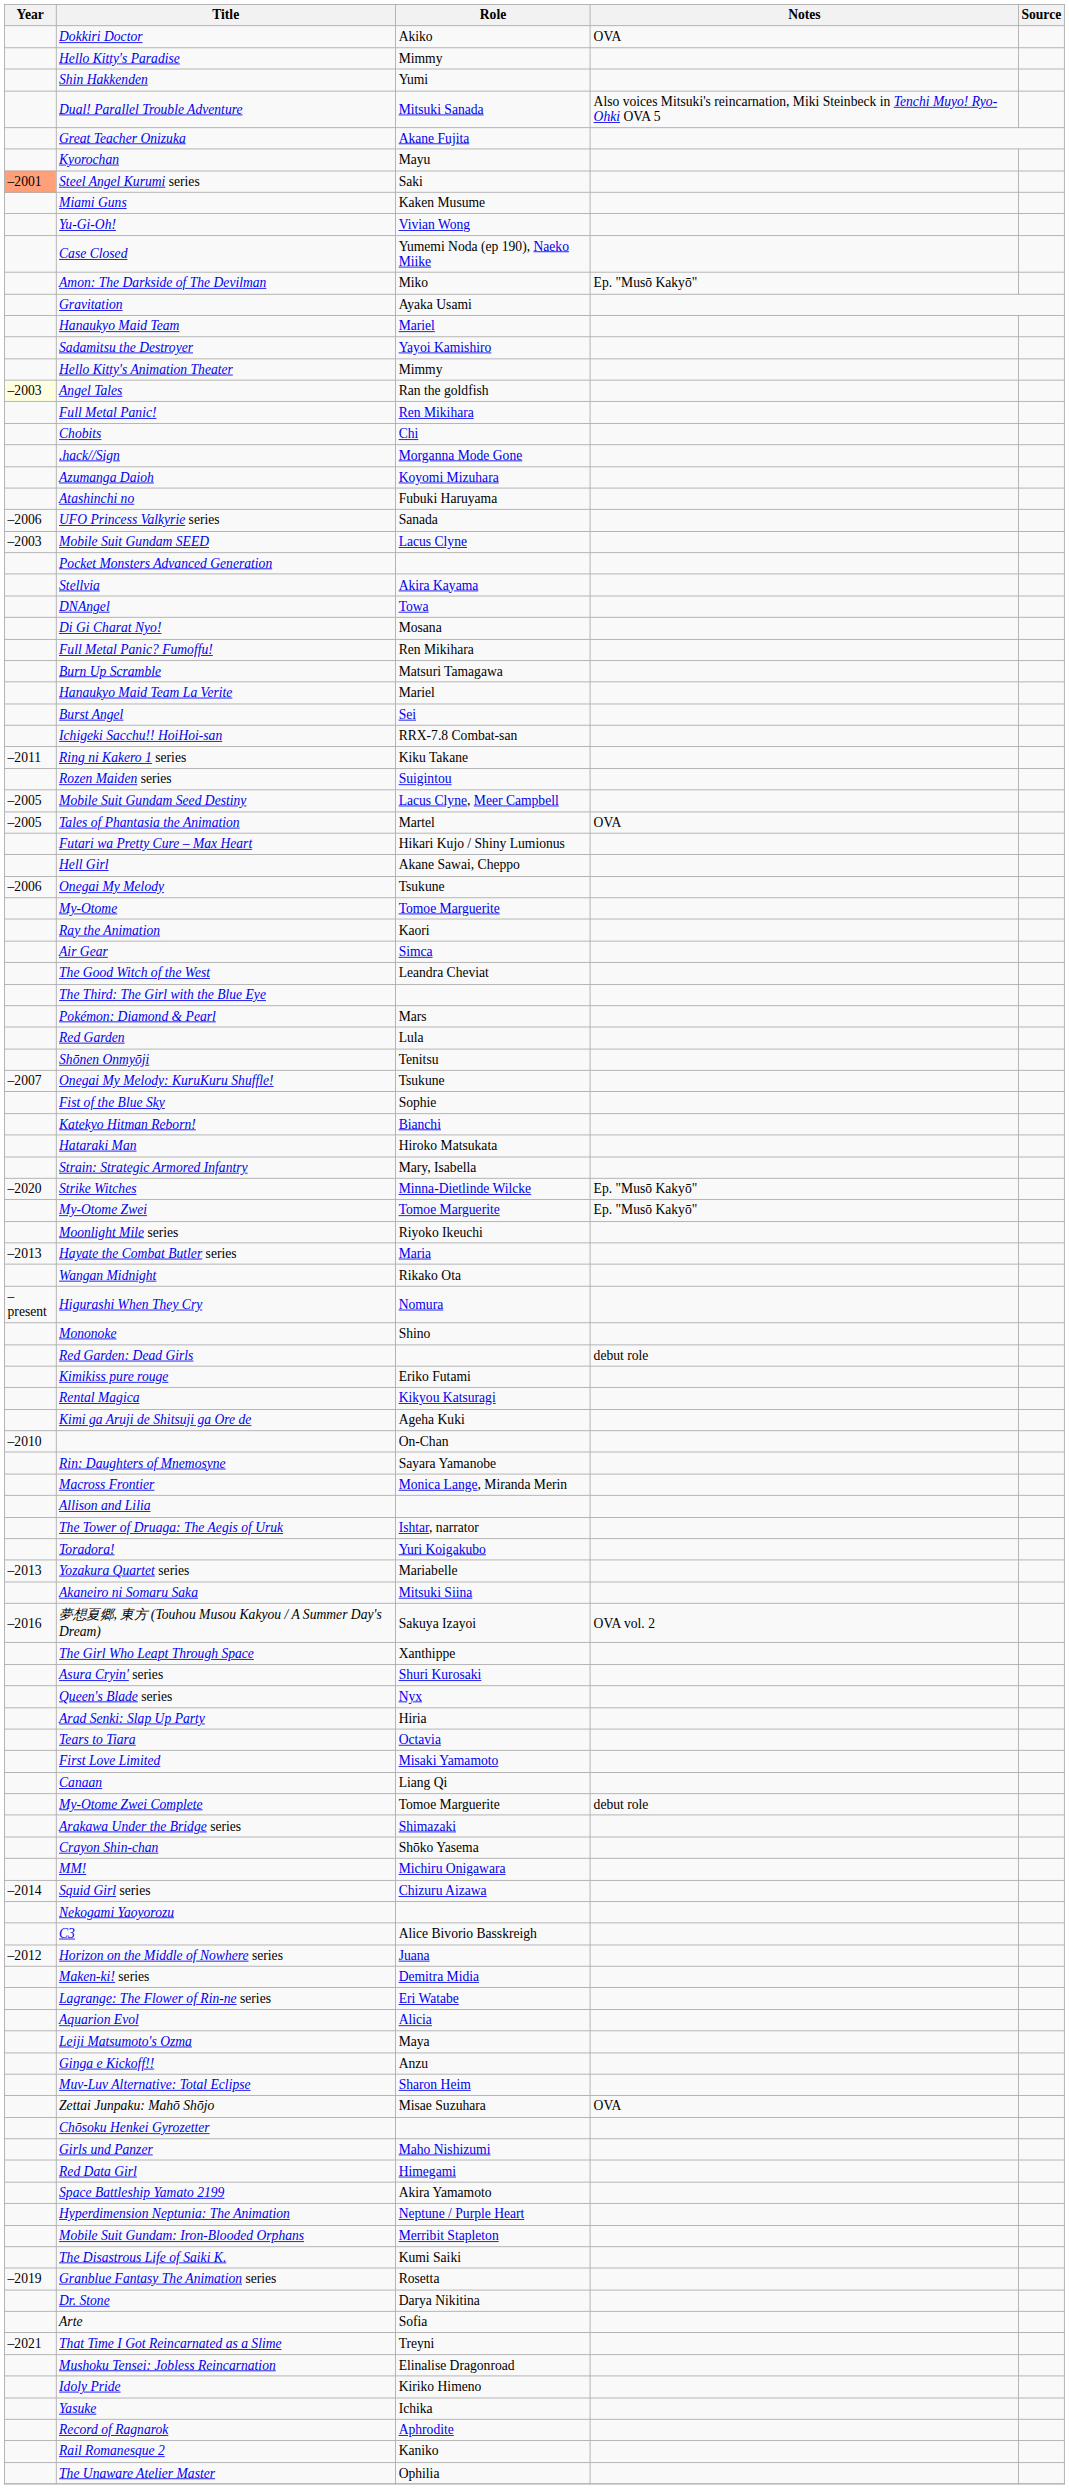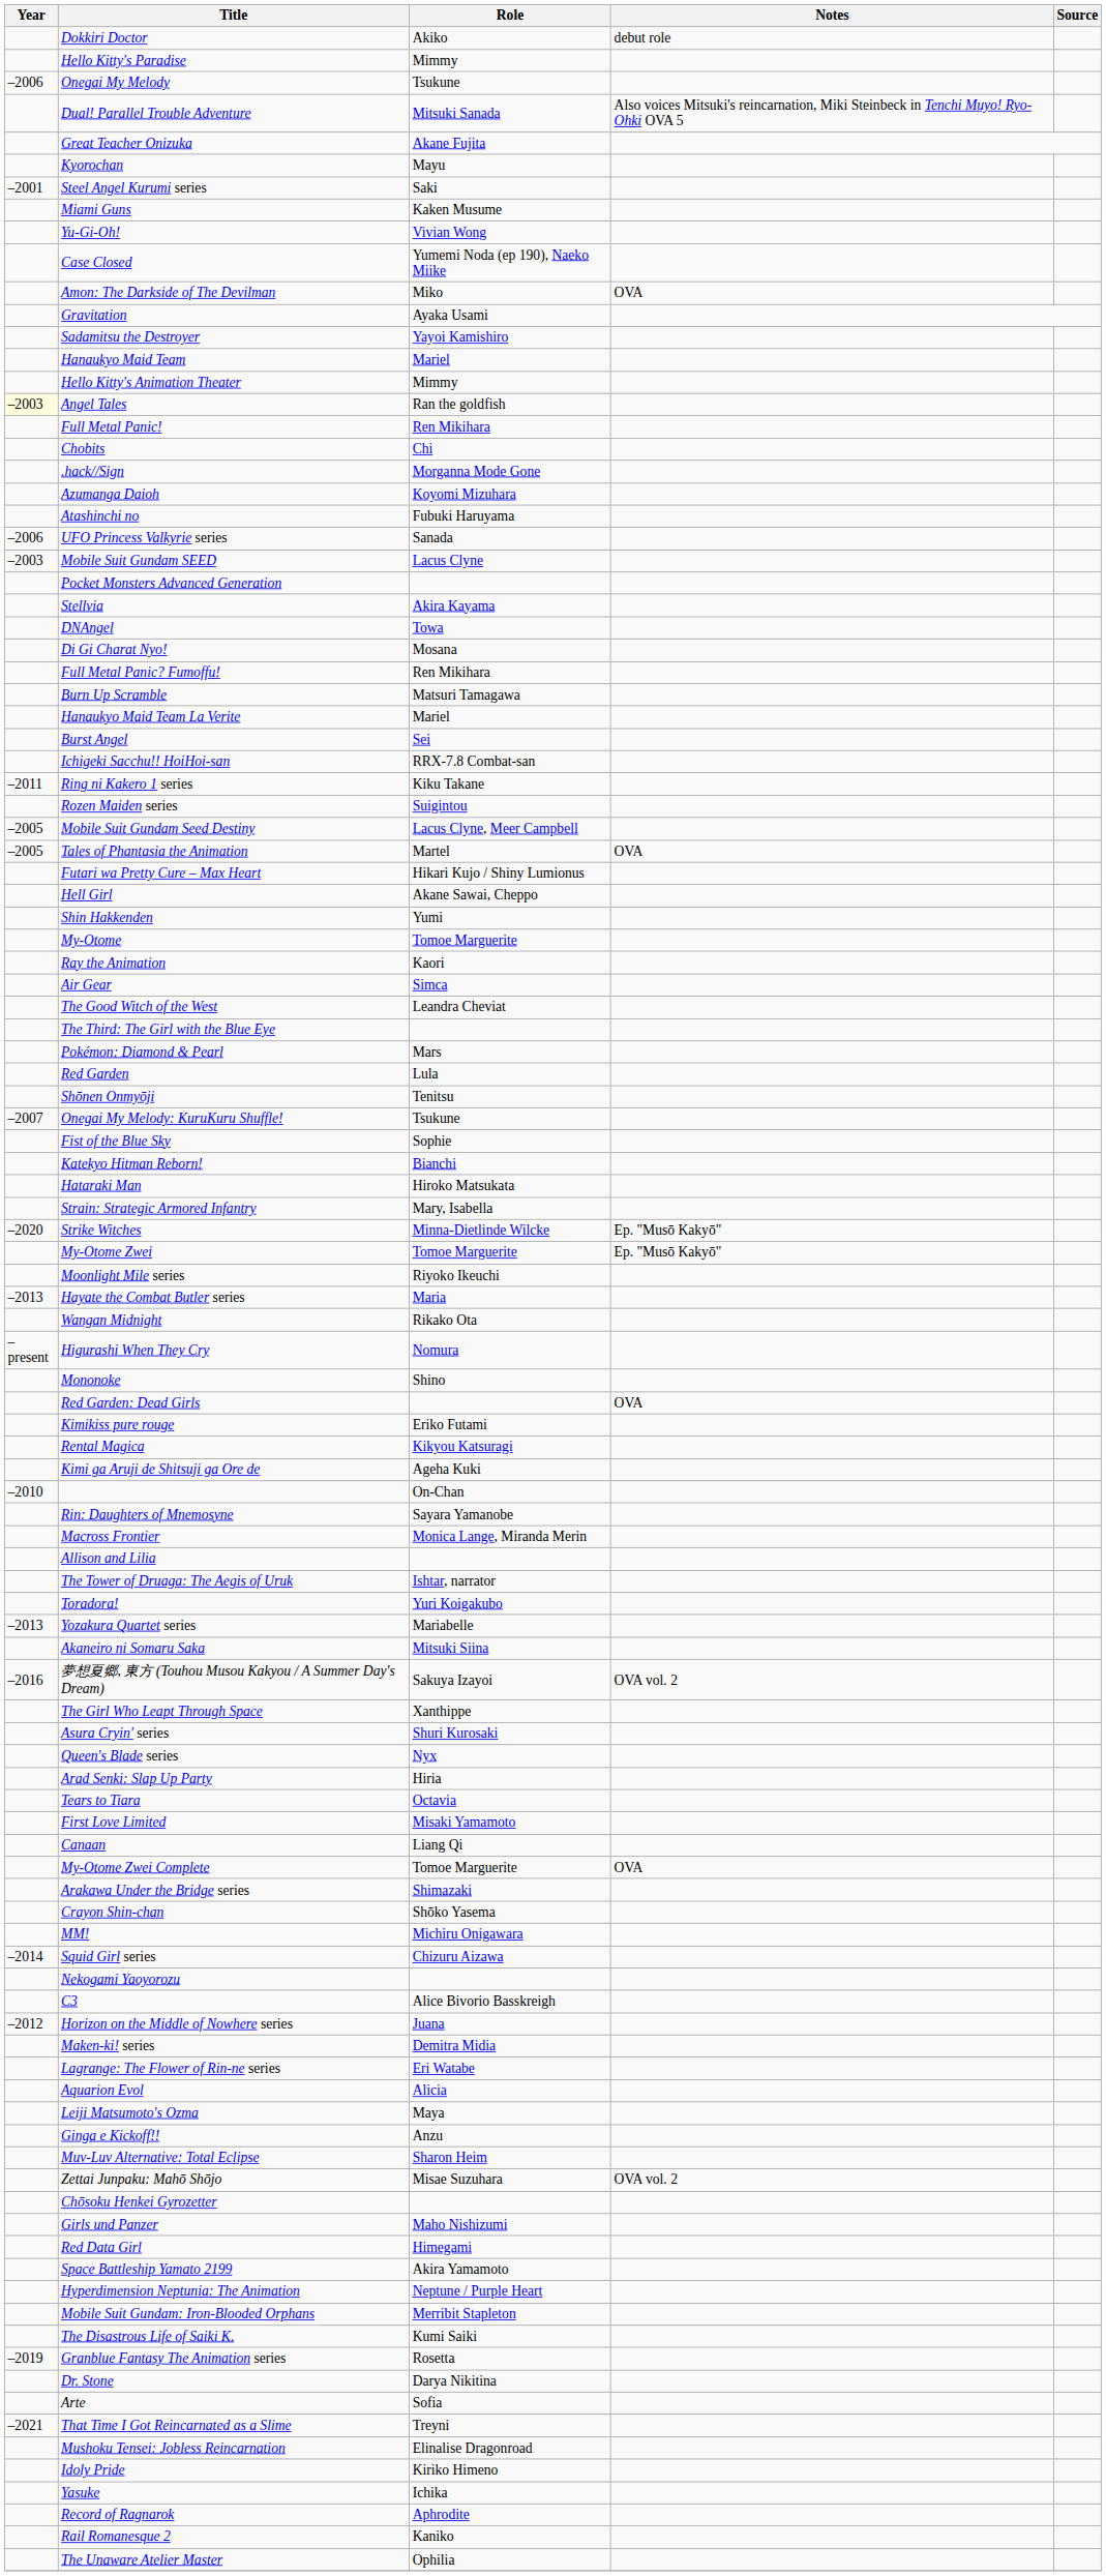Dokkiri Doctor | Notes: OVA -> debut role
rows swapped: Shin Hakkenden <-> Onegai My Melody
Steel Angel Kurumi series | Year: lightsalmon background -> no background
Amon: The Darkside of The Devilman | Notes: Ep. "Musō Kakyō" -> OVA
rows swapped: Sadamitsu the Destroyer <-> Hanaukyo Maid Team
Red Garden: Dead Girls | Notes: debut role -> OVA
My-Otome Zwei Complete | Notes: debut role -> OVA
Zettai Junpaku: Mahō Shōjo | Notes: OVA -> OVA vol. 2
